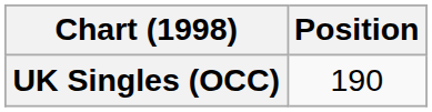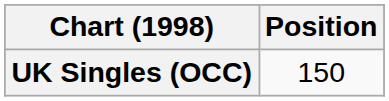UK Singles (OCC) | Position: 190 -> 150
